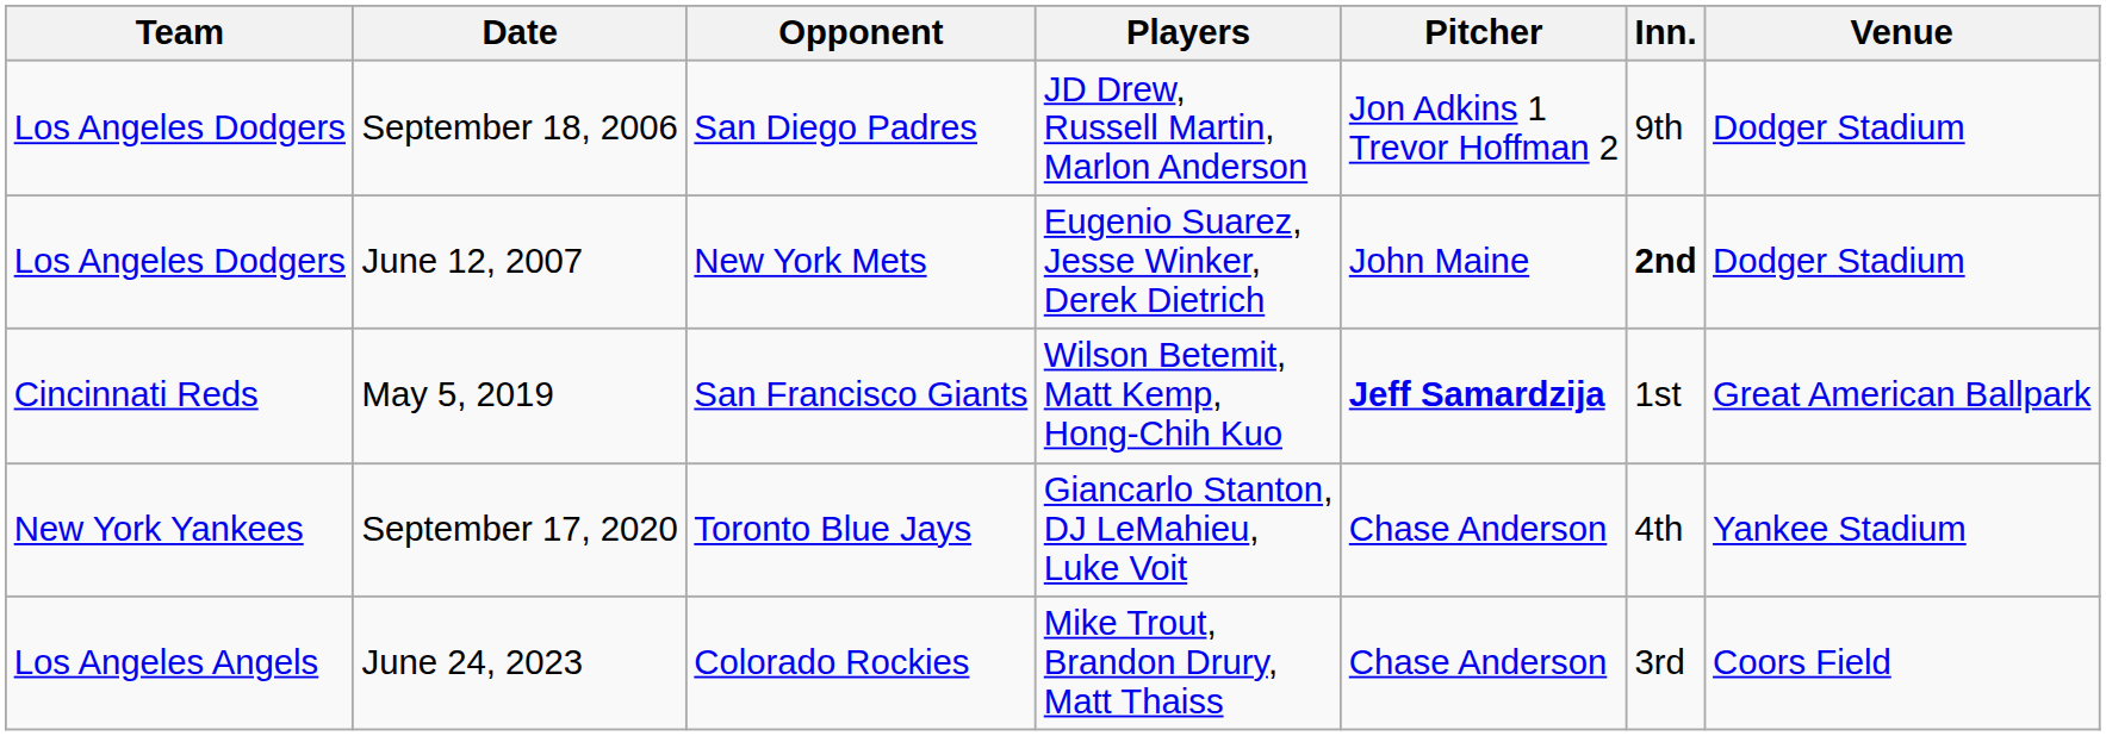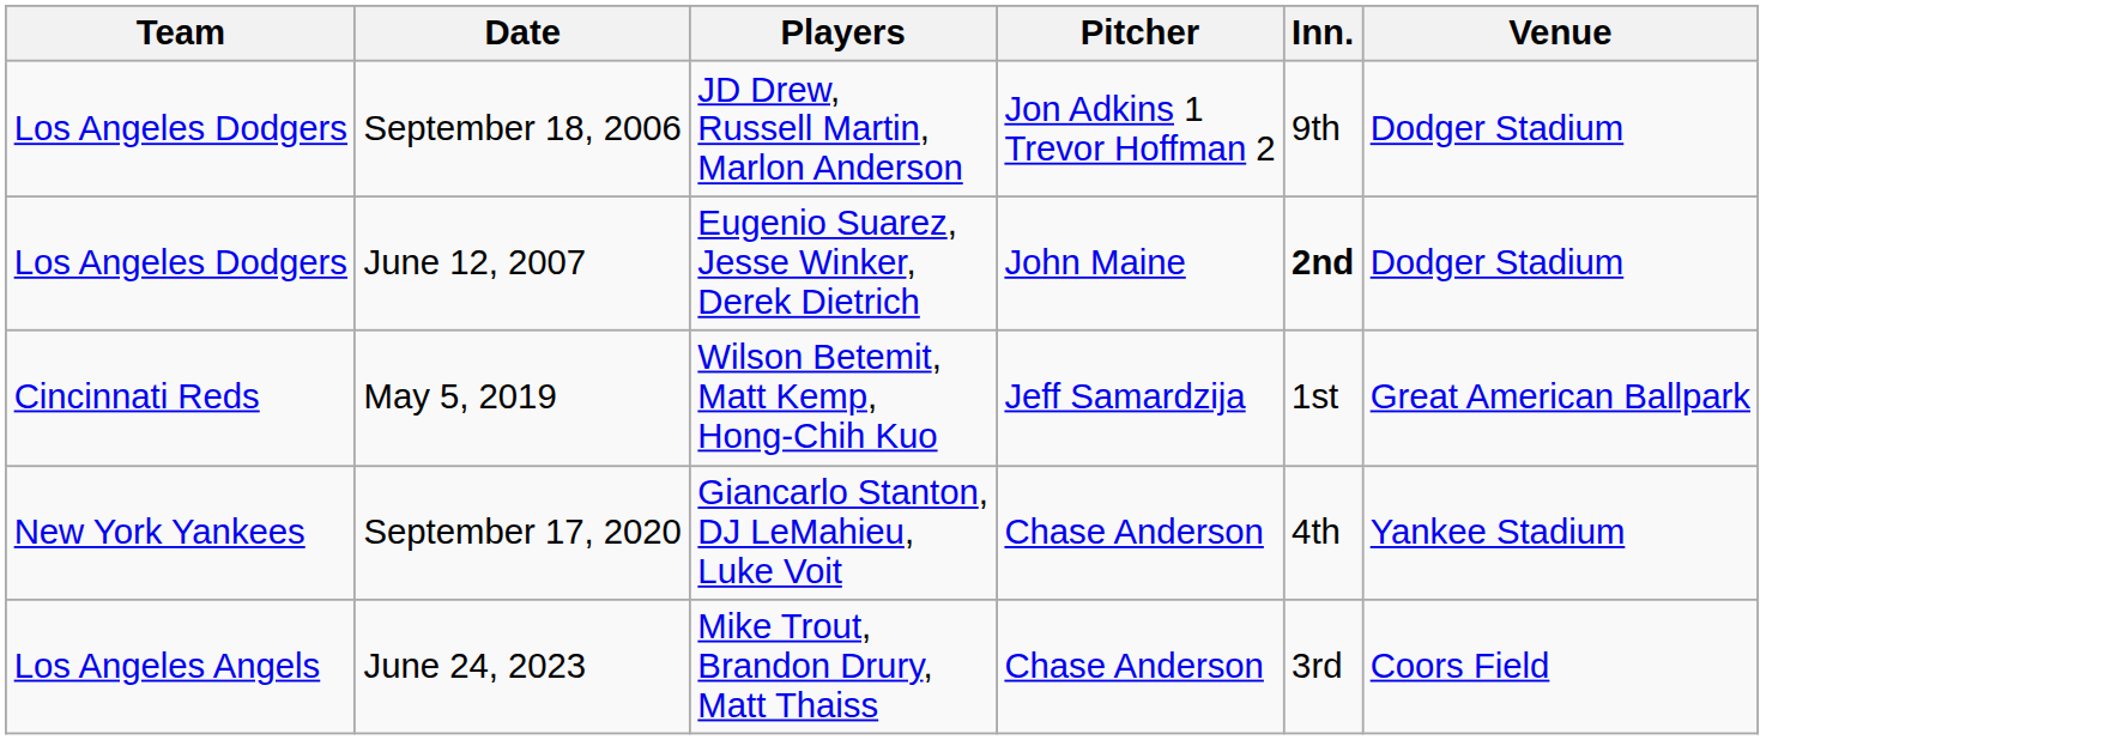- column: Opponent | San Diego Padres | New York Mets | San Francisco Giants | Toronto Blue Jays | Colorado Rockies
May 5, 2019 | Pitcher: bold -> normal
